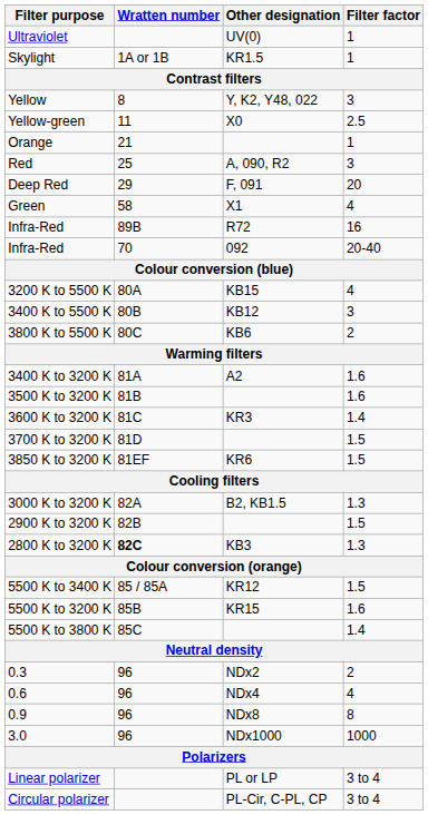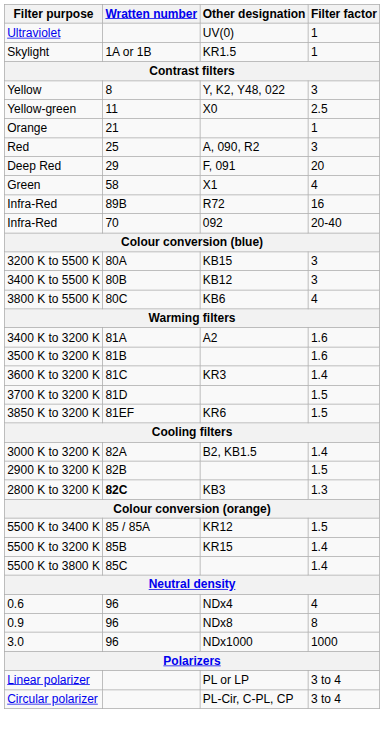3200 K to 5500 K | Filter factor: 4 -> 3
3800 K to 5500 K | Filter factor: 2 -> 4
3000 K to 3200 K | Filter factor: 1.3 -> 1.4
5500 K to 3200 K | Filter factor: 1.6 -> 1.4
- row: 0.3 | 96 | NDx2 | 2
